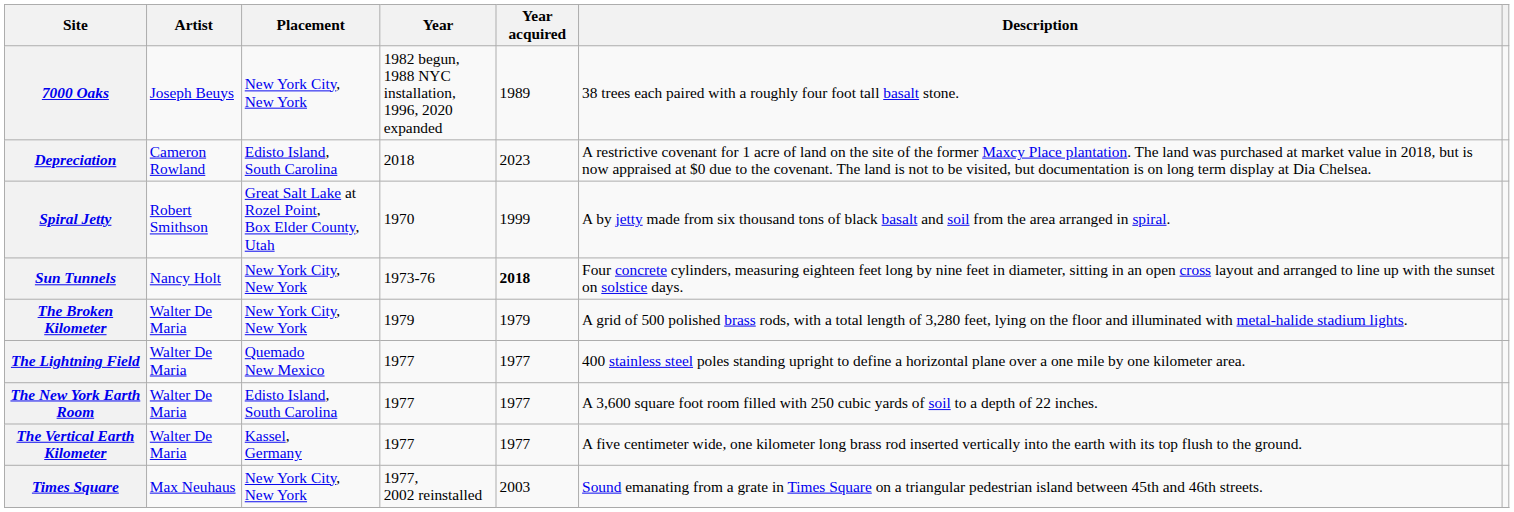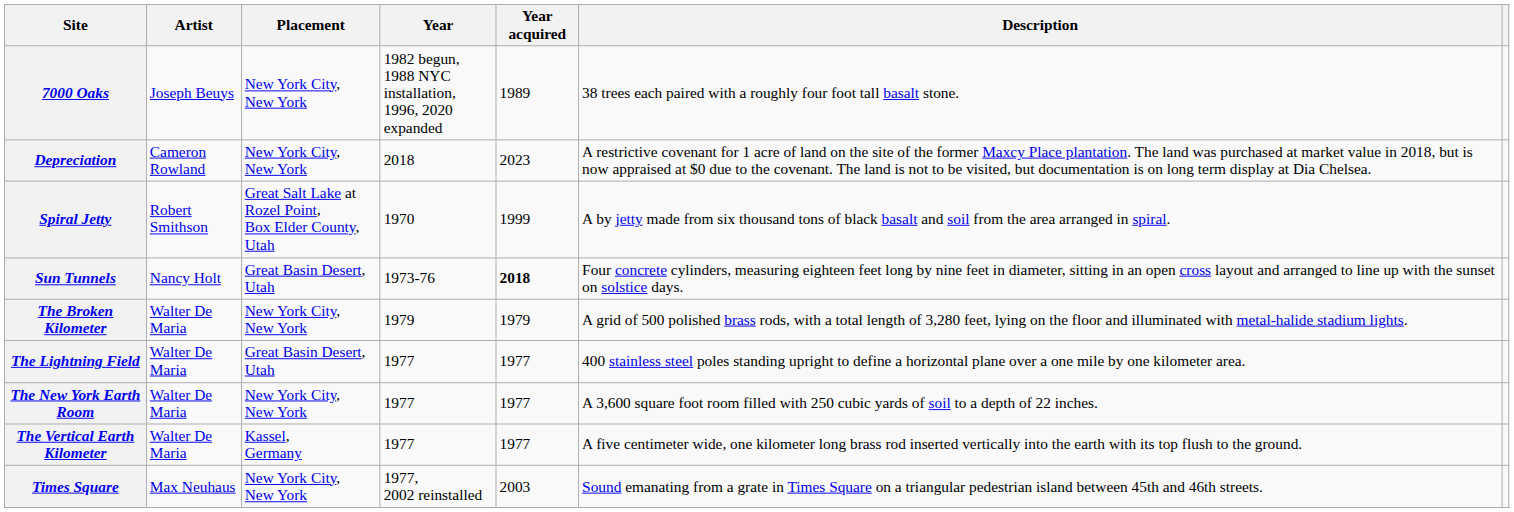Depreciation | Placement: Edisto Island, South Carolina -> New York City, New York
Sun Tunnels | Placement: New York City, New York -> Great Basin Desert, Utah
The Lightning Field | Placement: Quemado New Mexico -> Great Basin Desert, Utah
The New York Earth Room | Placement: Edisto Island, South Carolina -> New York City, New York
